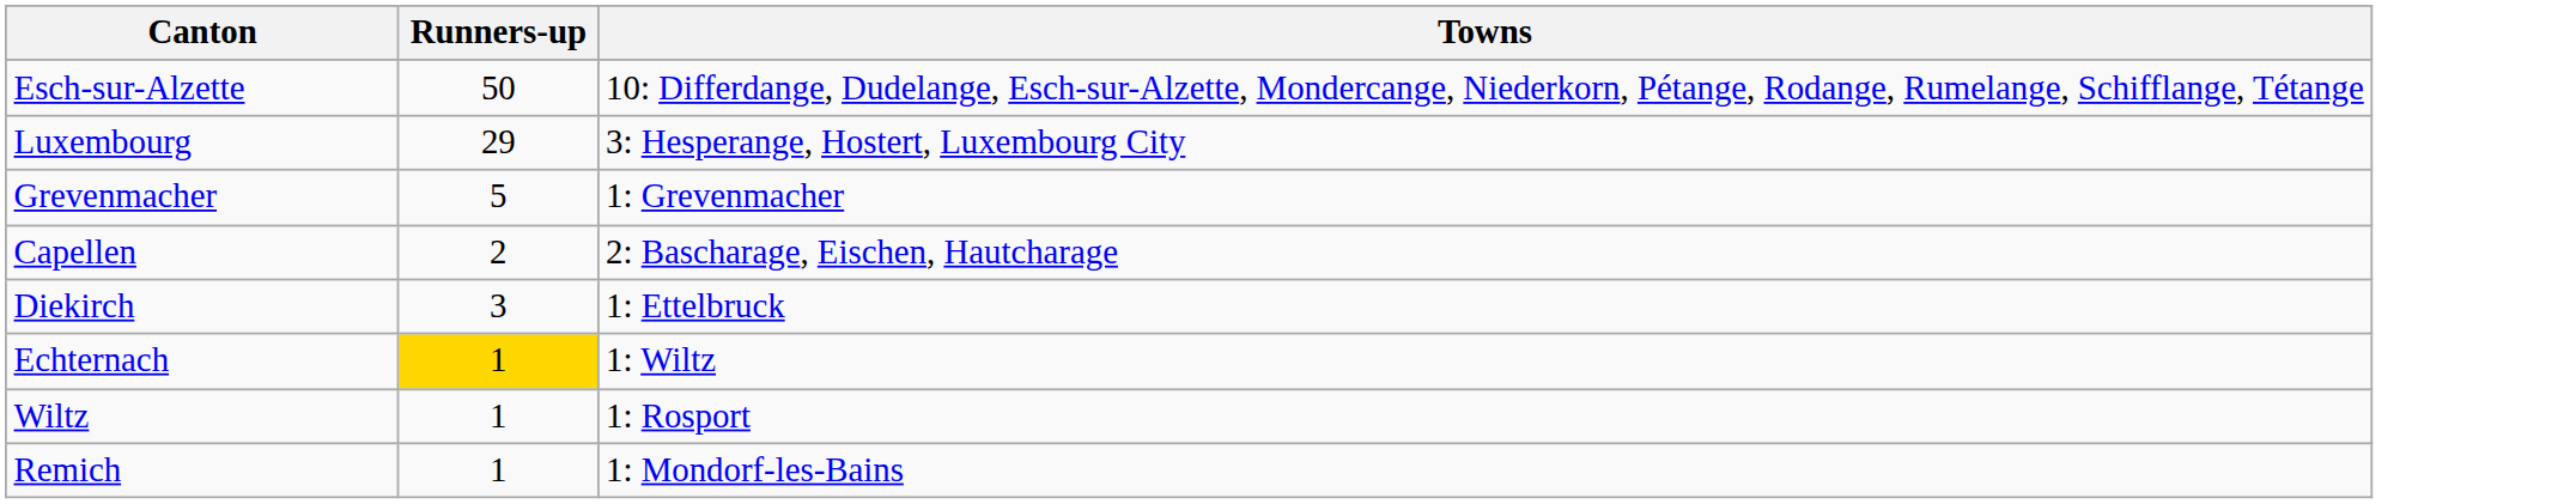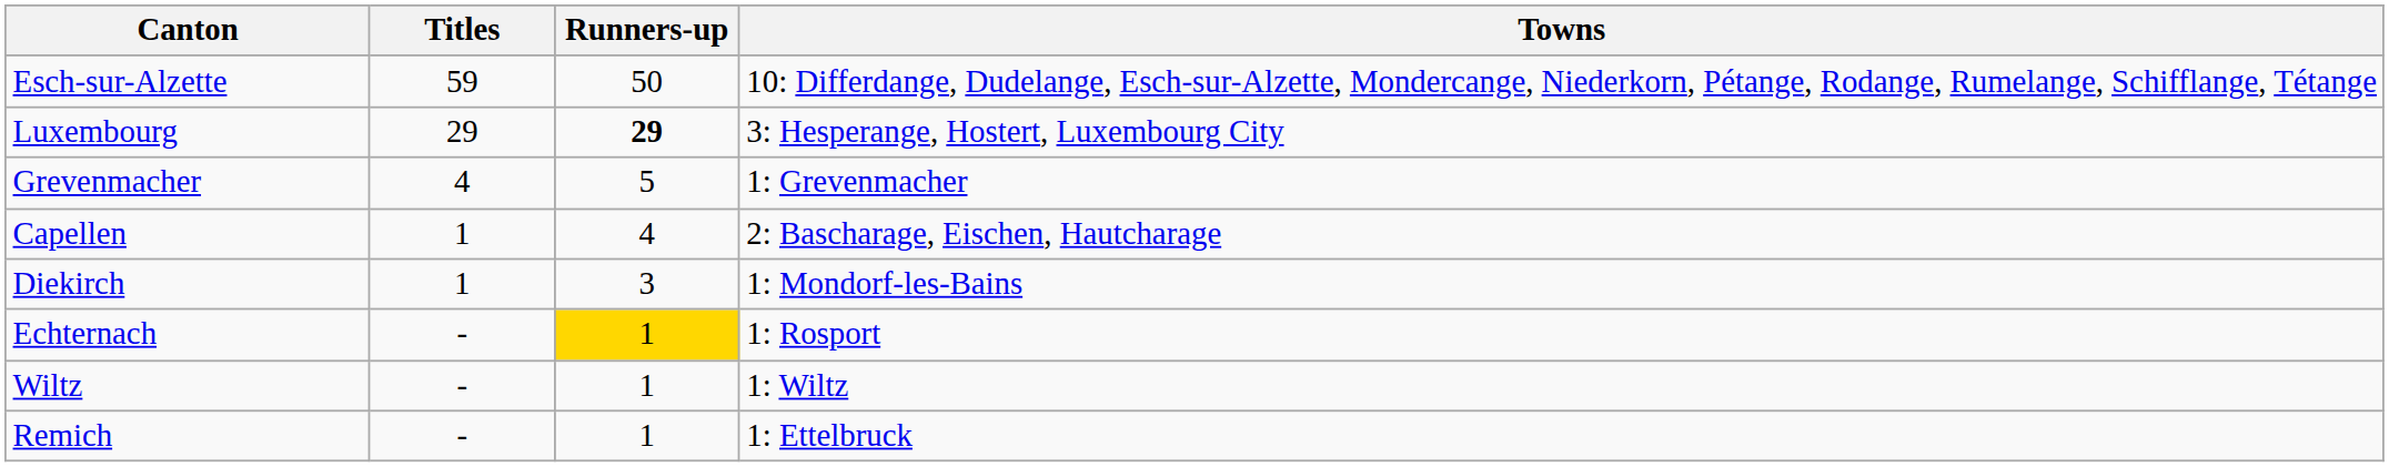+ column: Titles | 59 | 29 | 4 | 1 | 1 | - | - | -
Luxembourg | Runners-up: normal -> bold
Capellen | Runners-up: 2 -> 4
Diekirch | Towns: 1: Ettelbruck -> 1: Mondorf-les-Bains
Echternach | Towns: 1: Wiltz -> 1: Rosport
Wiltz | Towns: 1: Rosport -> 1: Wiltz
Remich | Towns: 1: Mondorf-les-Bains -> 1: Ettelbruck
